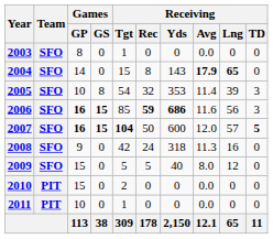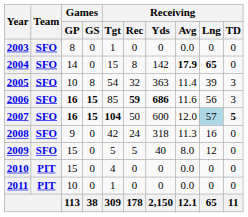2004 | Receiving / Yds: 143 -> 142
2005 | Receiving / Yds: 353 -> 363
2007 | Receiving / Lng: no background -> lightblue background
2010 | Receiving / Tgt: 2 -> 4
